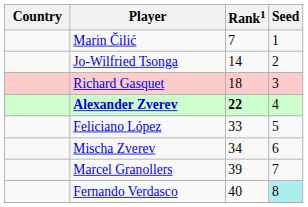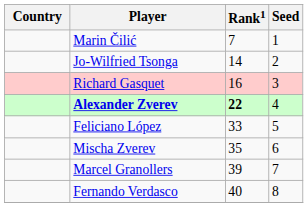Richard Gasquet | Rank1: 18 -> 16
Mischa Zverev | Rank1: 34 -> 35
Fernando Verdasco | Seed: paleturquoise background -> no background
